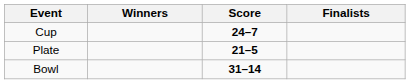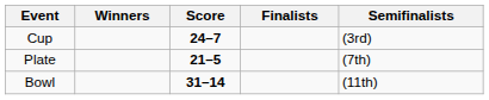+ column: Semifinalists | (3rd) | (7th) | (11th)
